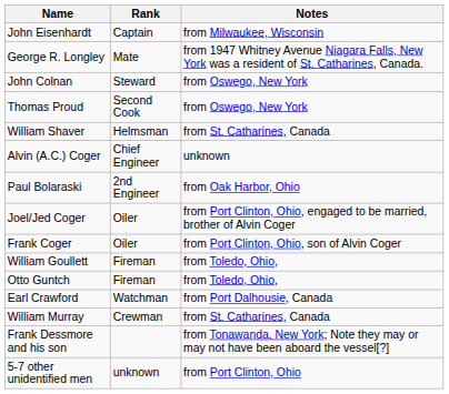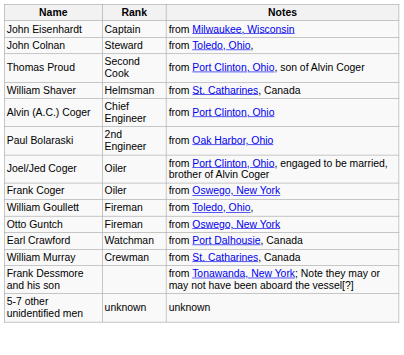- row: George R. Longley | Mate | from 1947 Whitney Avenue Niagara Falls, New York was a resident of St. Catharines, Canada.
John Colnan | Notes: from Oswego, New York -> from Toledo, Ohio,
Thomas Proud | Notes: from Oswego, New York -> from Port Clinton, Ohio, son of Alvin Coger
Alvin (A.C.) Coger | Notes: unknown -> from Port Clinton, Ohio
Frank Coger | Notes: from Port Clinton, Ohio, son of Alvin Coger -> from Oswego, New York
Otto Guntch | Notes: from Toledo, Ohio, -> from Oswego, New York
5-7 other unidentified men | Notes: from Port Clinton, Ohio -> unknown
